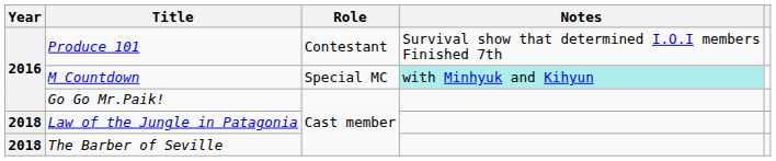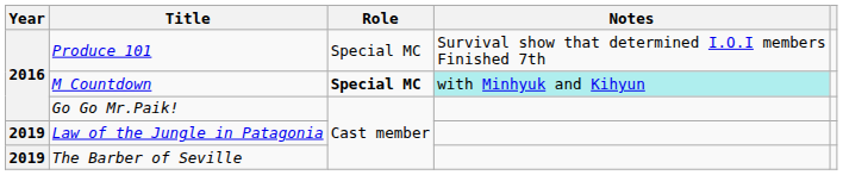Produce 101 | Role: Contestant -> Special MC
M Countdown | Role: normal -> bold
Law of the Jungle in Patagonia | Year: 2018 -> 2019
The Barber of Seville | Year: 2018 -> 2019
